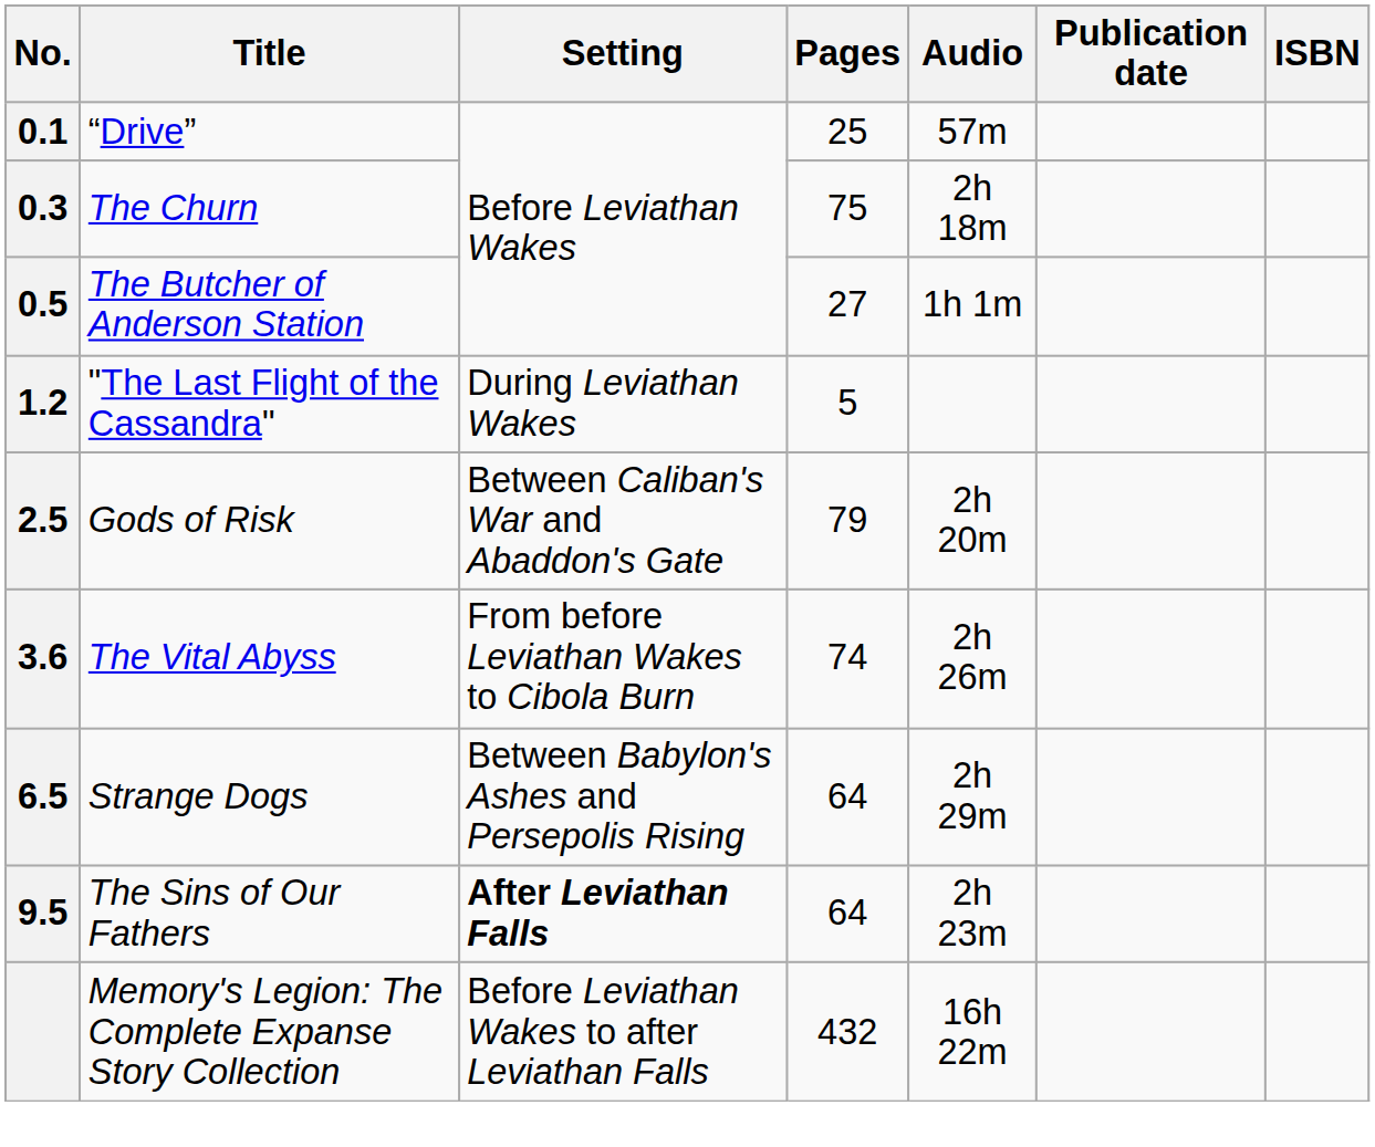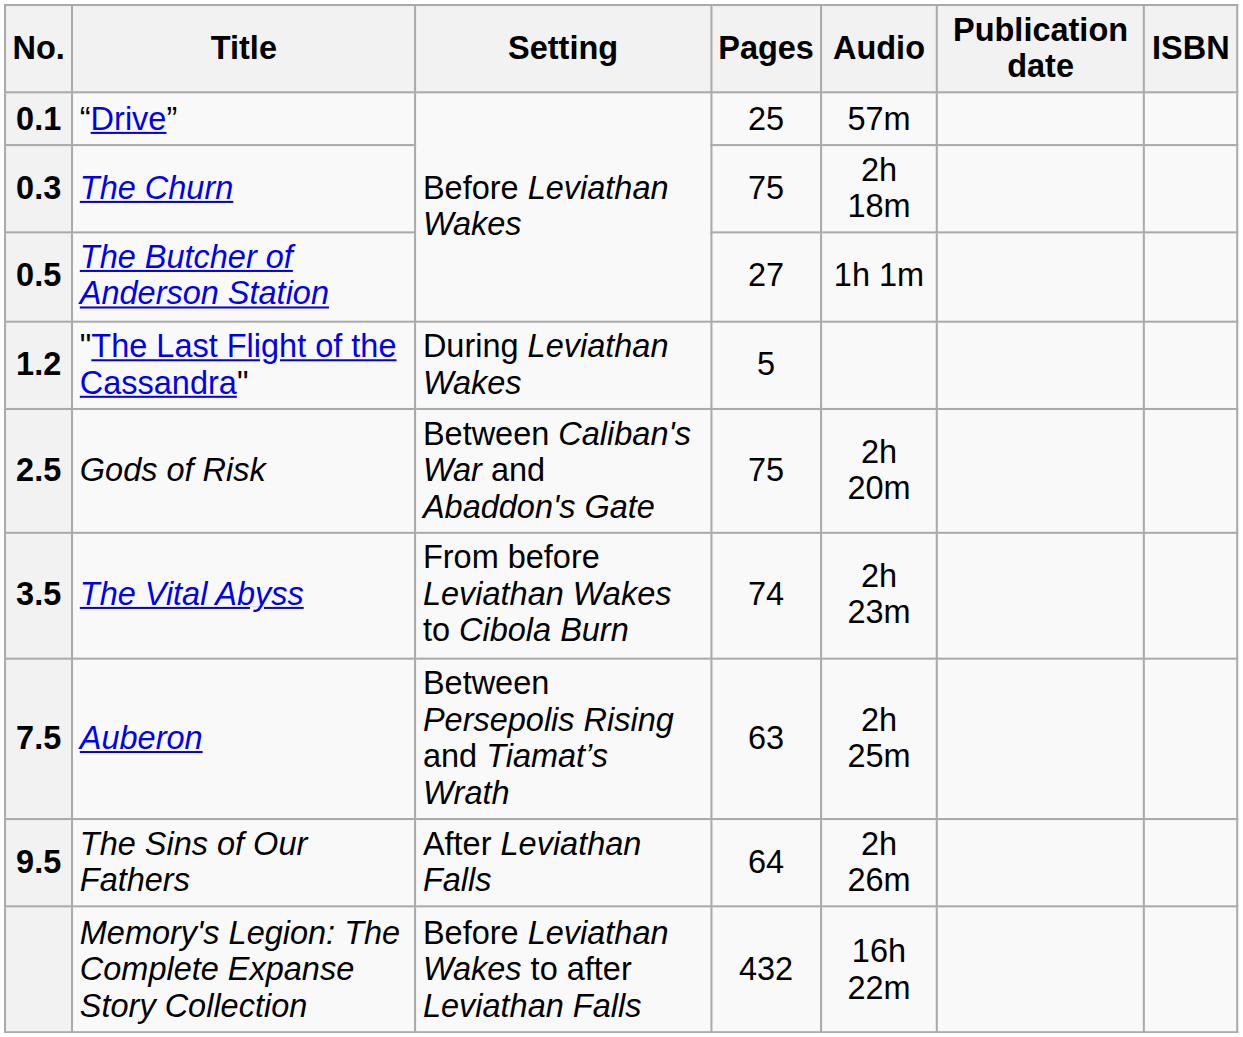Gods of Risk | Pages: 79 -> 75
The Vital Abyss | No.: 3.6 -> 3.5
The Vital Abyss | Audio: 2h 26m -> 2h 23m
- row: 6.5 | Strange Dogs | Between Babylon's Ashes and Persepolis Rising | 64 | 2h 29m
+ row: 7.5 | Auberon | Between Persepolis Rising and Tiamat’s Wrath | 63 | 2h 25m
The Sins of Our Fathers | Setting: bold -> normal
The Sins of Our Fathers | Audio: 2h 23m -> 2h 26m
